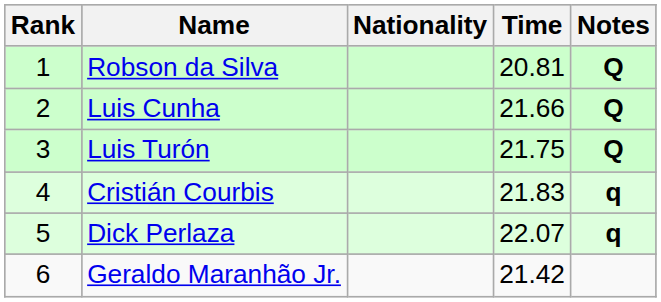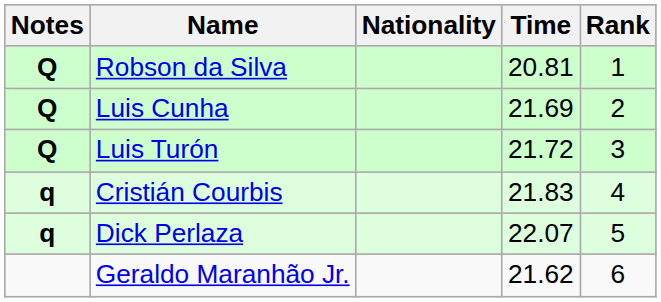columns swapped: Rank <-> Notes
Luis Cunha | Time: 21.66 -> 21.69
Luis Turón | Time: 21.75 -> 21.72
Geraldo Maranhão Jr. | Time: 21.42 -> 21.62
